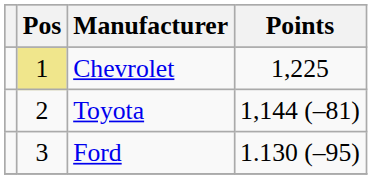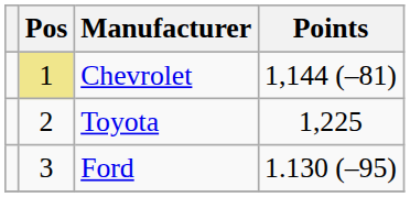Chevrolet | Points: 1,225 -> 1,144 (–81)
Toyota | Points: 1,144 (–81) -> 1,225
